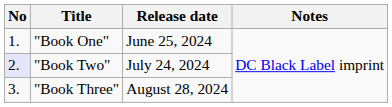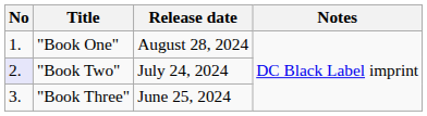"Book One" | Release date: June 25, 2024 -> August 28, 2024
"Book Three" | Release date: August 28, 2024 -> June 25, 2024
